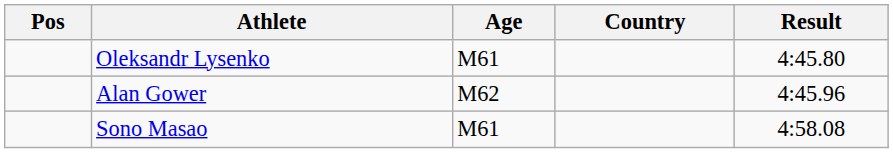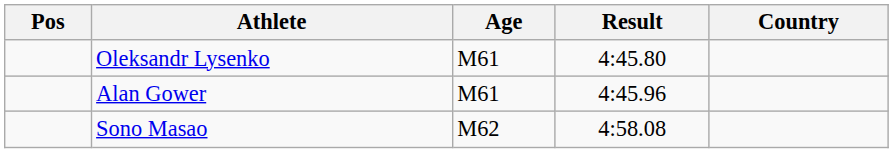columns swapped: Country <-> Result
Alan Gower | Age: M62 -> M61
Sono Masao | Age: M61 -> M62
